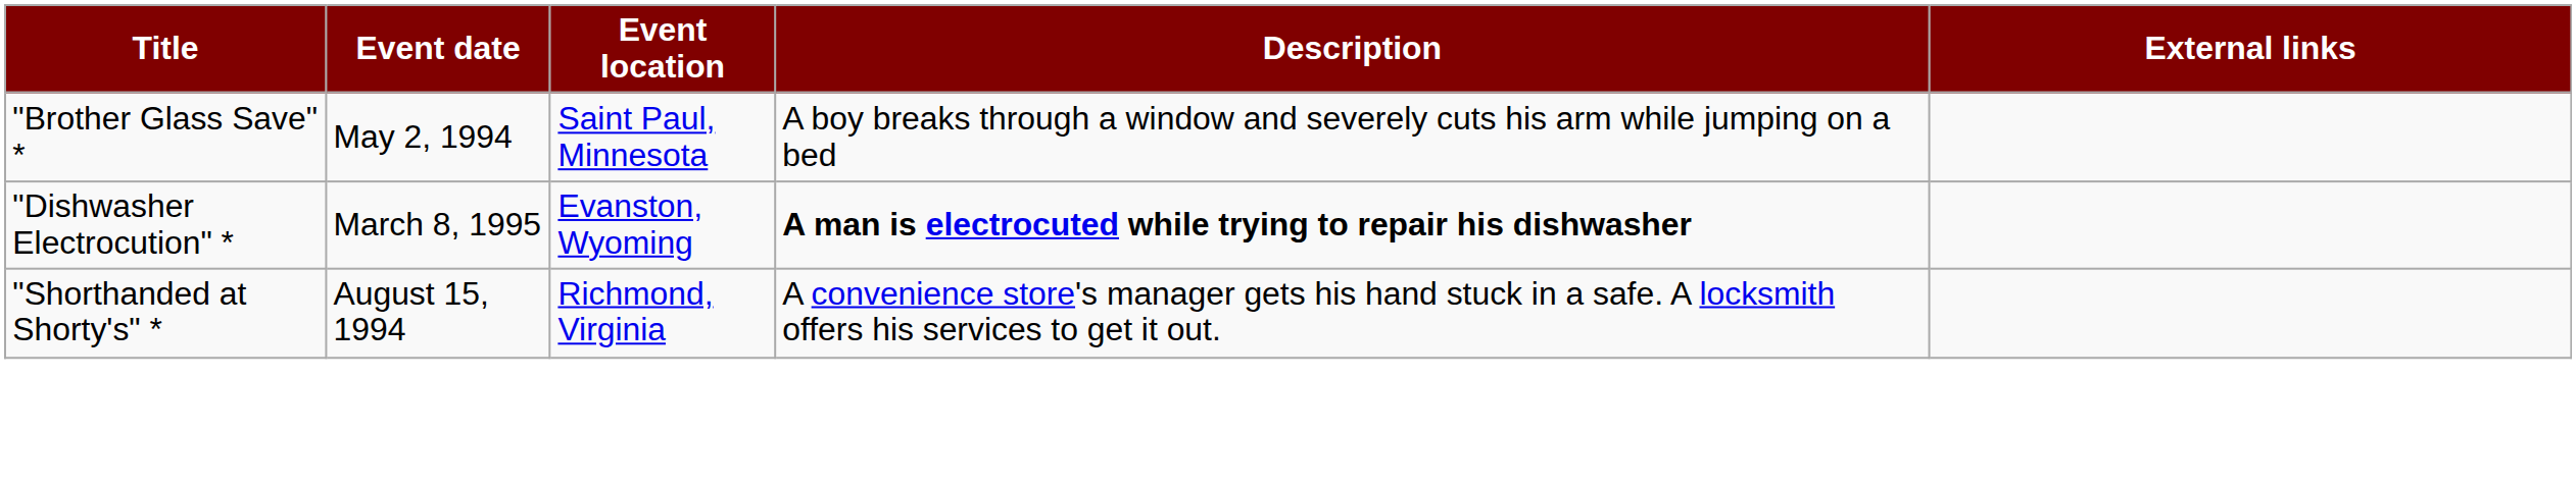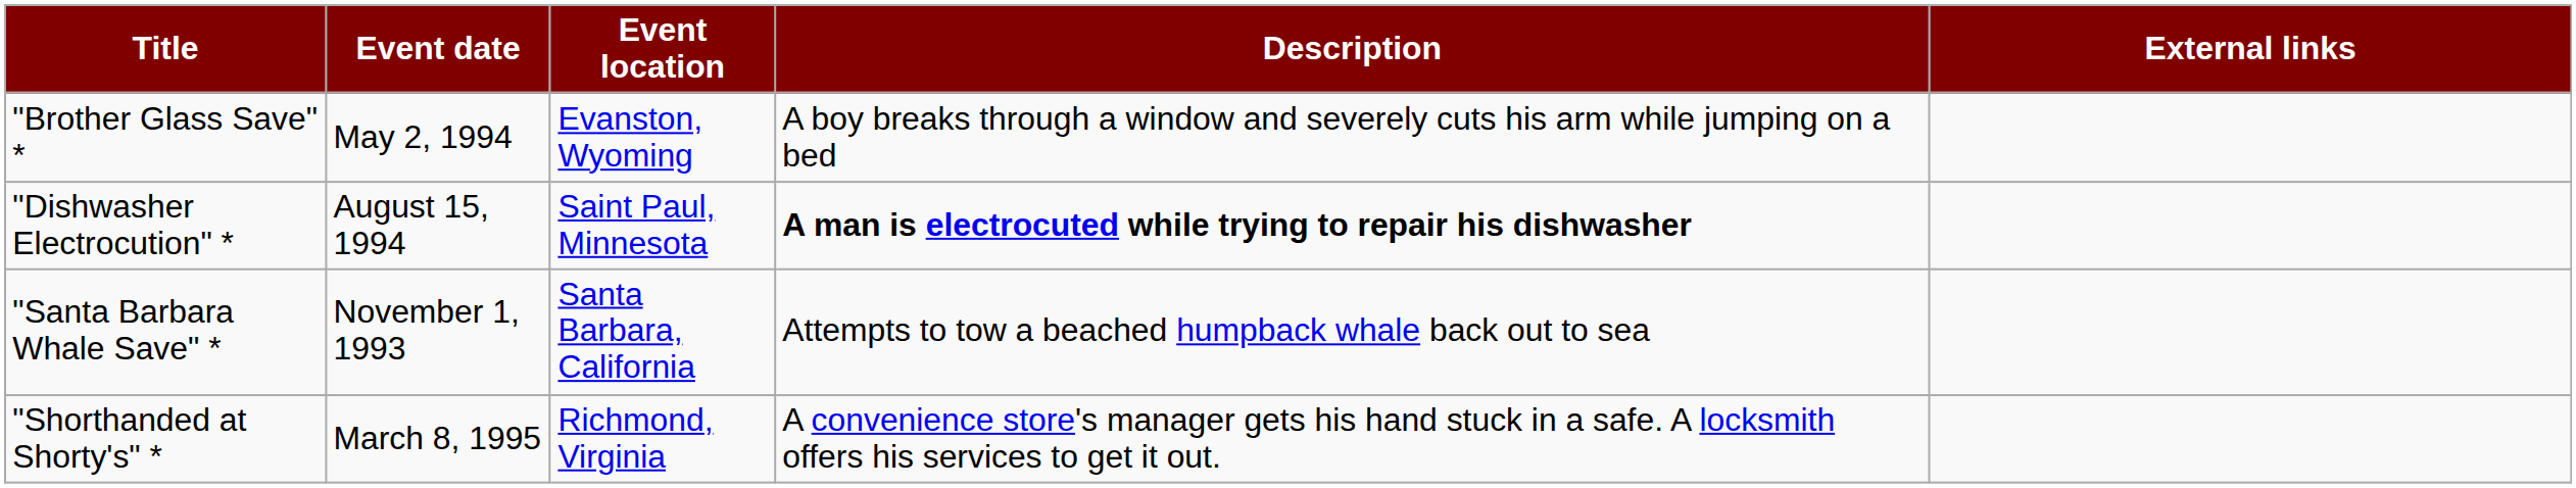"Brother Glass Save" * | Event location: Saint Paul, Minnesota -> Evanston, Wyoming
"Dishwasher Electrocution" * | Event date: March 8, 1995 -> August 15, 1994
"Dishwasher Electrocution" * | Event location: Evanston, Wyoming -> Saint Paul, Minnesota
+ row: "Santa Barbara Whale Save" * | November 1, 1993 | Santa Barbara, California | Attempts to tow a beached humpback whale back out to sea
"Shorthanded at Shorty's" * | Event date: August 15, 1994 -> March 8, 1995
